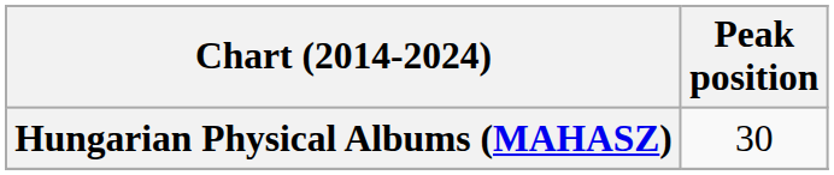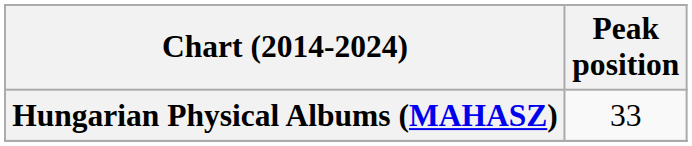Hungarian Physical Albums (MAHASZ) | Peak position: 30 -> 33
